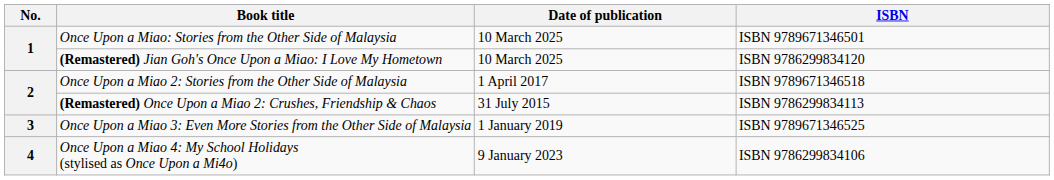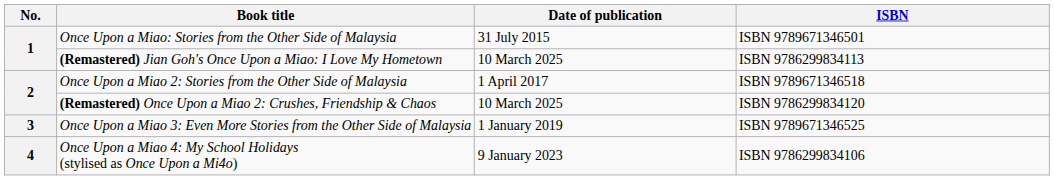Once Upon a Miao: Stories from the Other Side of Malaysia | Date of publication: 10 March 2025 -> 31 July 2015
(Remastered) Jian Goh's Once Upon a Miao: I Love My Hometown | ISBN: ISBN 9786299834120 -> ISBN 9786299834113
(Remastered) Once Upon a Miao 2: Crushes, Friendship & Chaos | Date of publication: 31 July 2015 -> 10 March 2025
(Remastered) Once Upon a Miao 2: Crushes, Friendship & Chaos | ISBN: ISBN 9786299834113 -> ISBN 9786299834120
